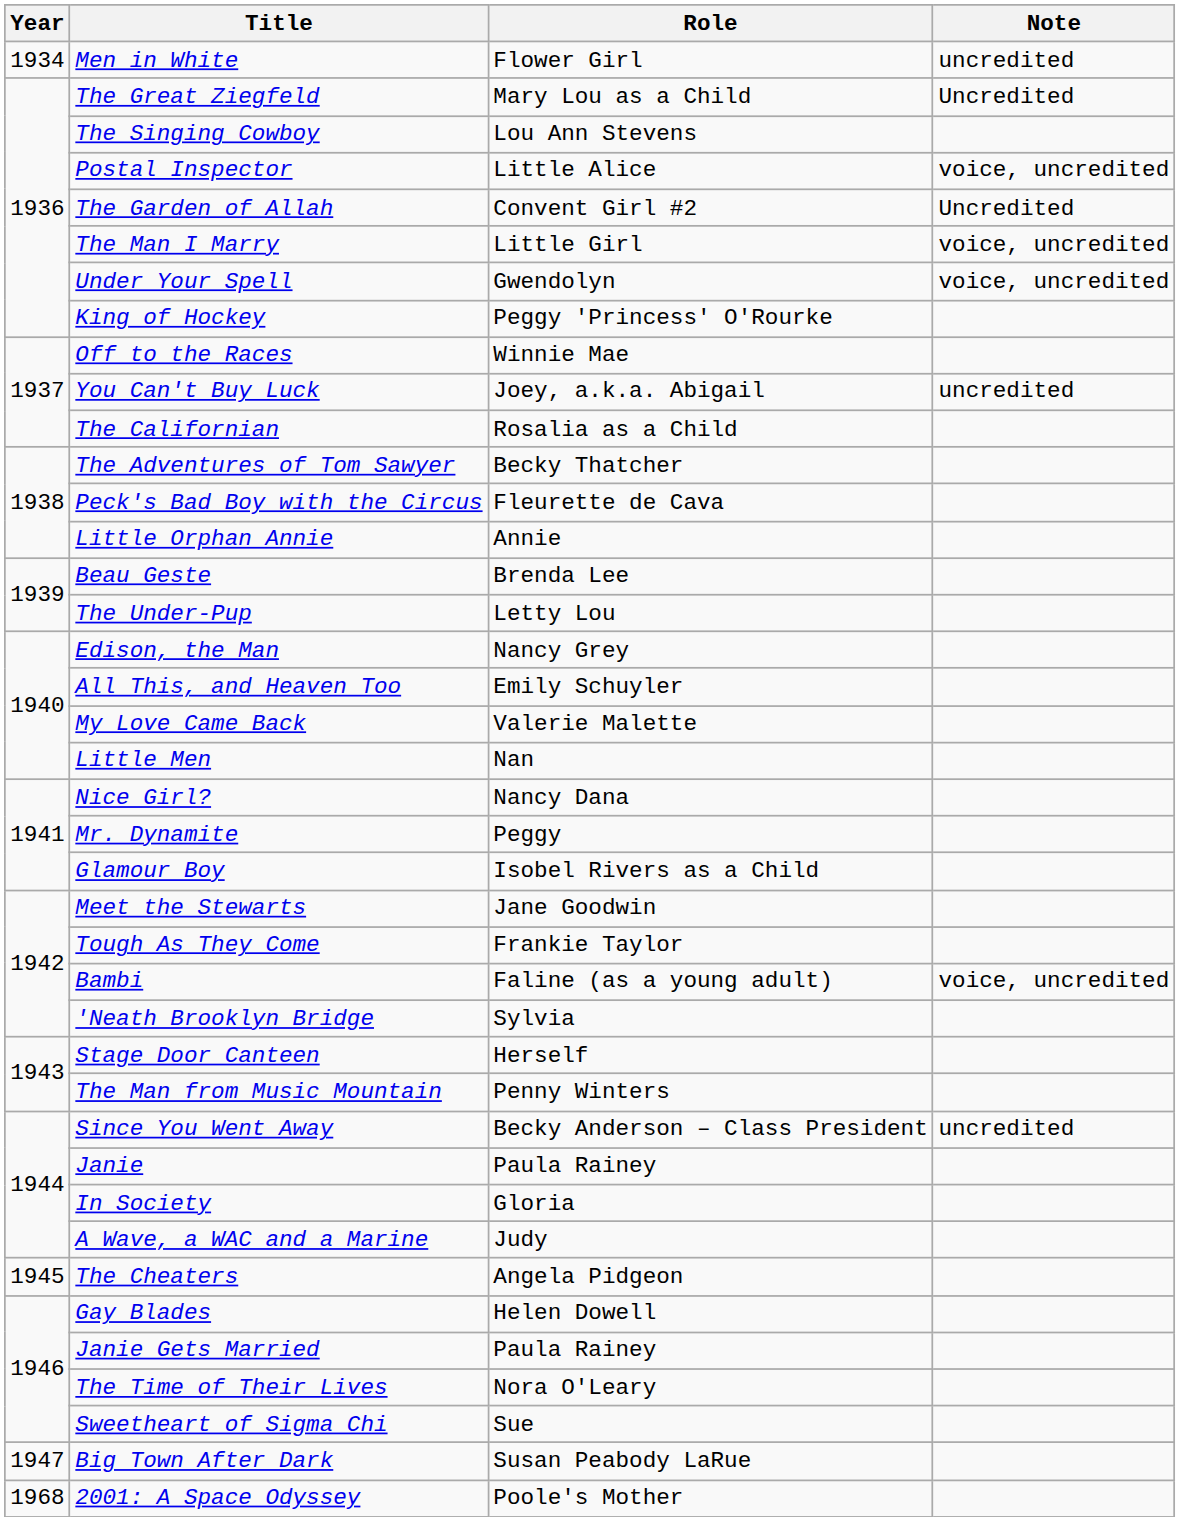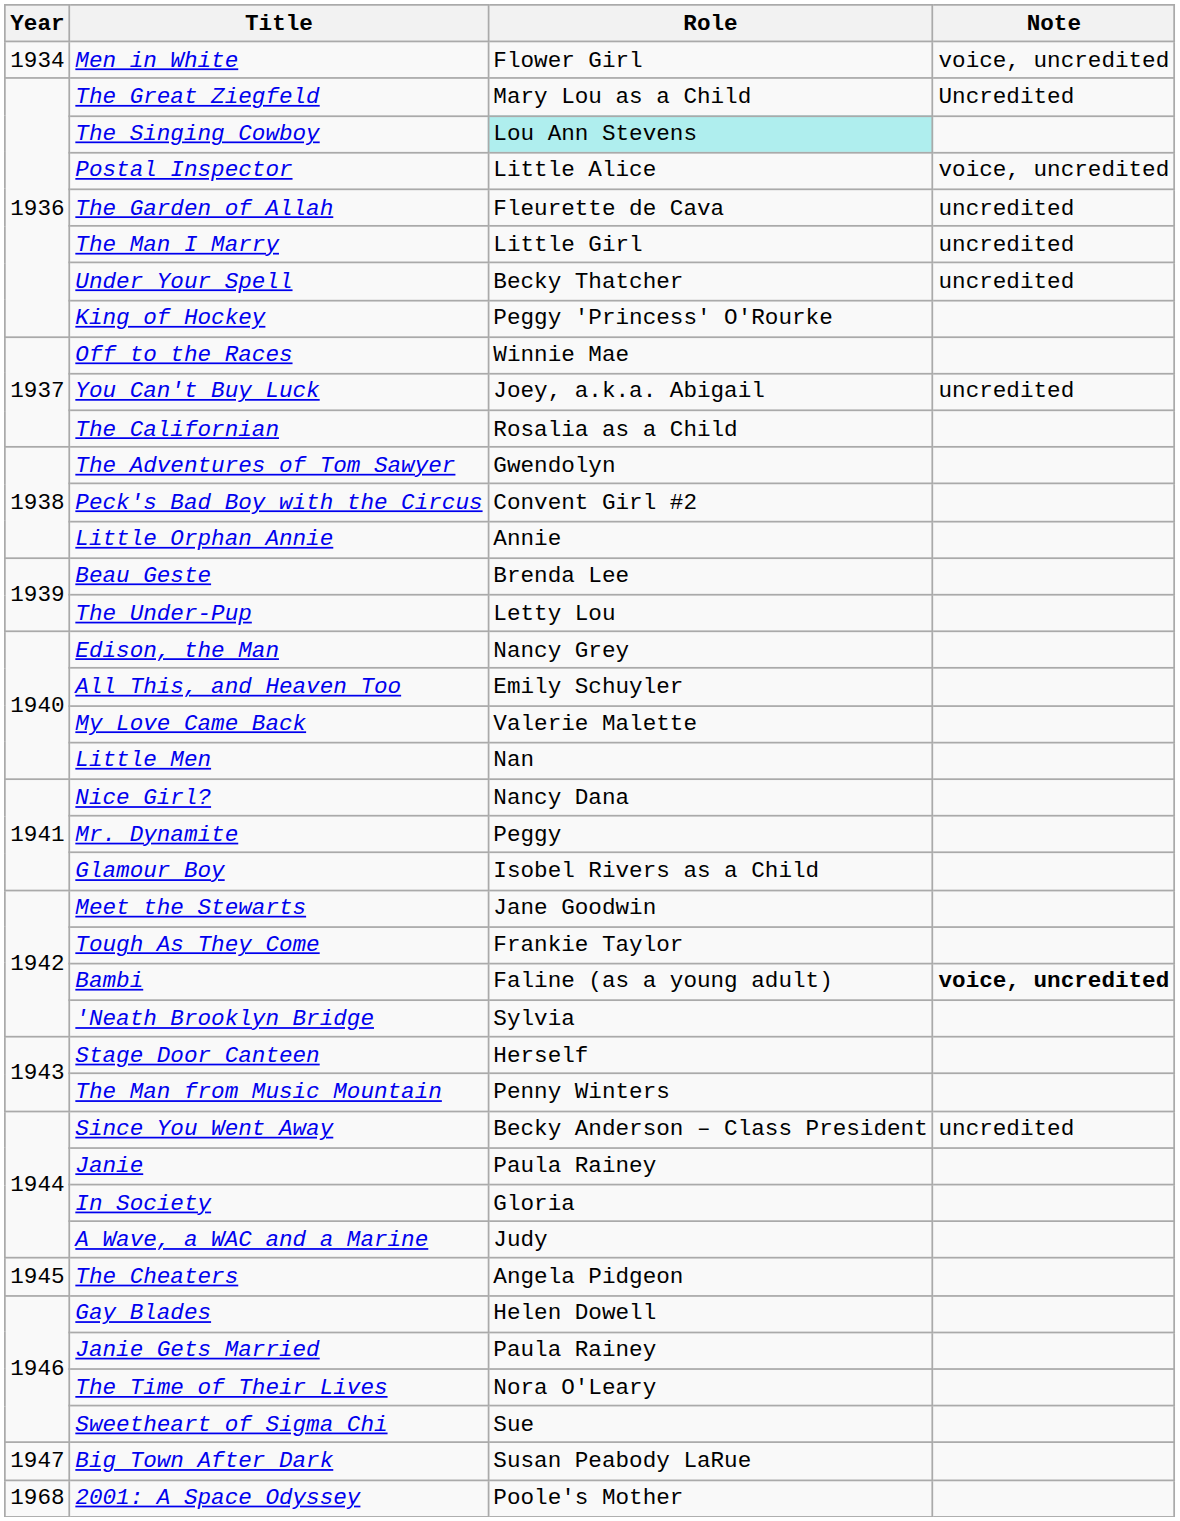Men in White | Note: uncredited -> voice, uncredited
The Singing Cowboy | Role: no background -> paleturquoise background
The Garden of Allah | Role: Convent Girl #2 -> Fleurette de Cava
The Garden of Allah | Note: Uncredited -> uncredited
The Man I Marry | Note: voice, uncredited -> uncredited
Under Your Spell | Role: Gwendolyn -> Becky Thatcher
Under Your Spell | Note: voice, uncredited -> uncredited
The Adventures of Tom Sawyer | Role: Becky Thatcher -> Gwendolyn
Peck's Bad Boy with the Circus | Role: Fleurette de Cava -> Convent Girl #2
Bambi | Note: normal -> bold
